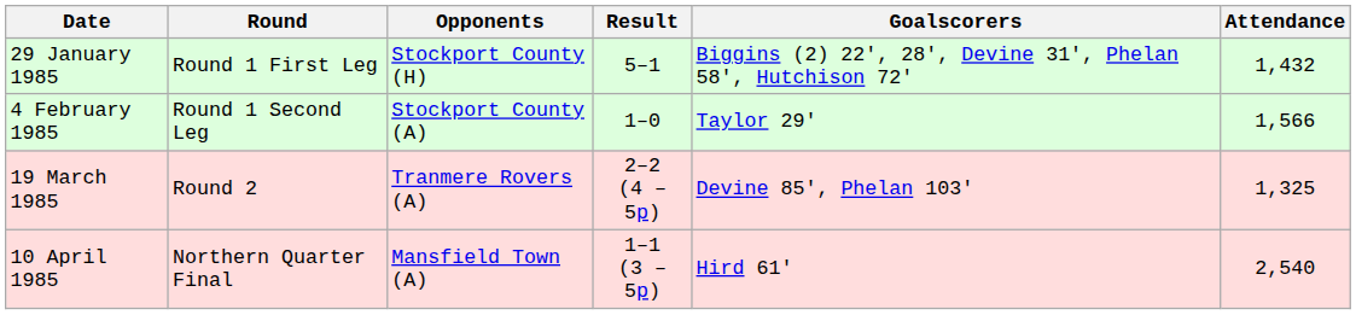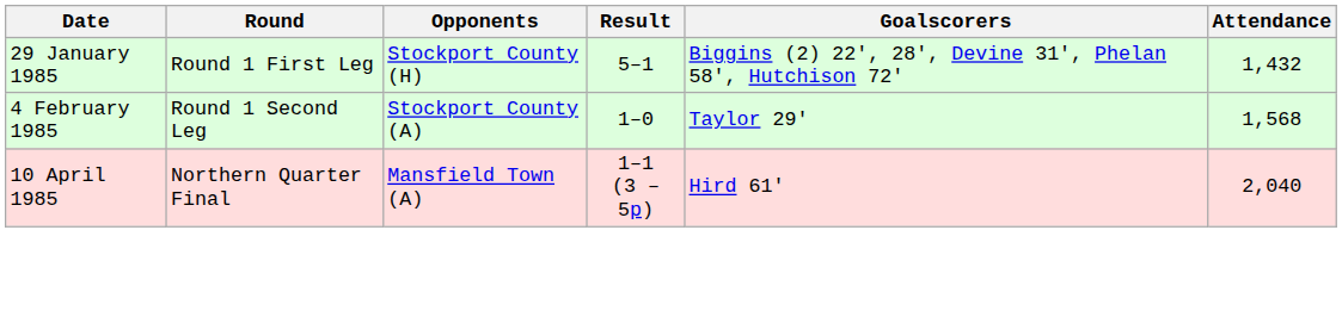4 February 1985 | Attendance: 1,566 -> 1,568
- row: 19 March 1985 | Round 2 | Tranmere Rovers (A) | 2–2 (4 – 5p) | Devine 85', Phelan 103' | 1,325
10 April 1985 | Attendance: 2,540 -> 2,040
